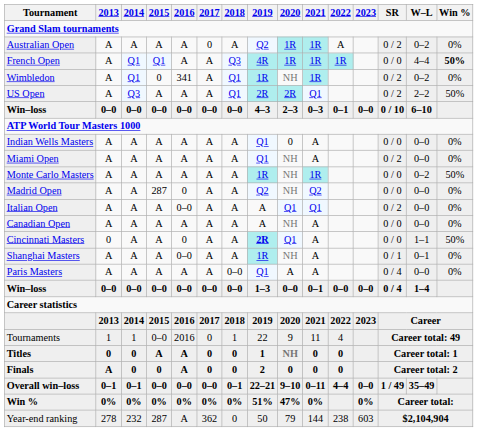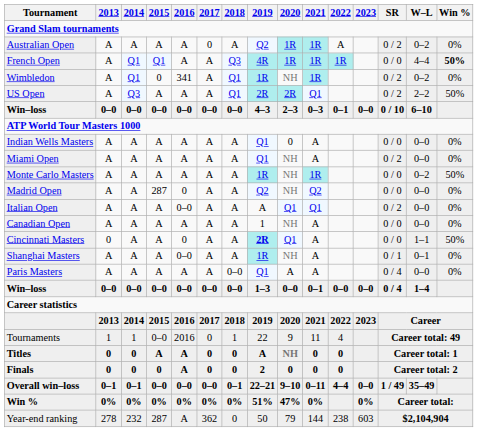Canadian Open | 2019: A -> 1
Titles | 2019: 1 -> A
Finals | 2013: A -> 0
